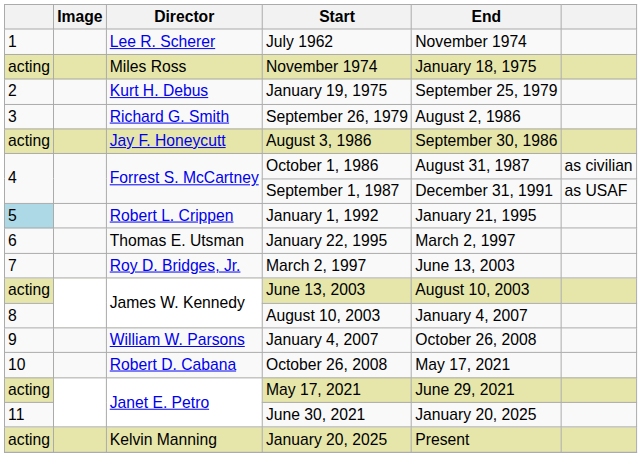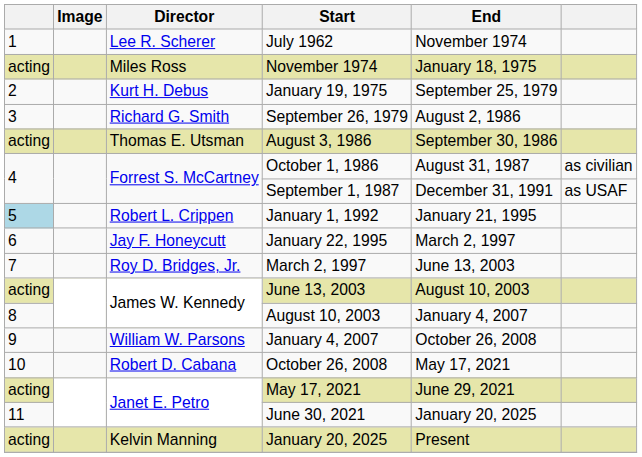August 3, 1986 | Director: Jay F. Honeycutt -> Thomas E. Utsman
January 22, 1995 | Director: Thomas E. Utsman -> Jay F. Honeycutt
